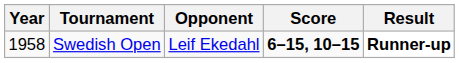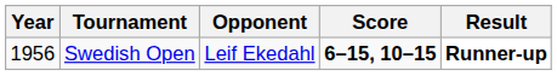Swedish Open | Year: 1958 -> 1956
